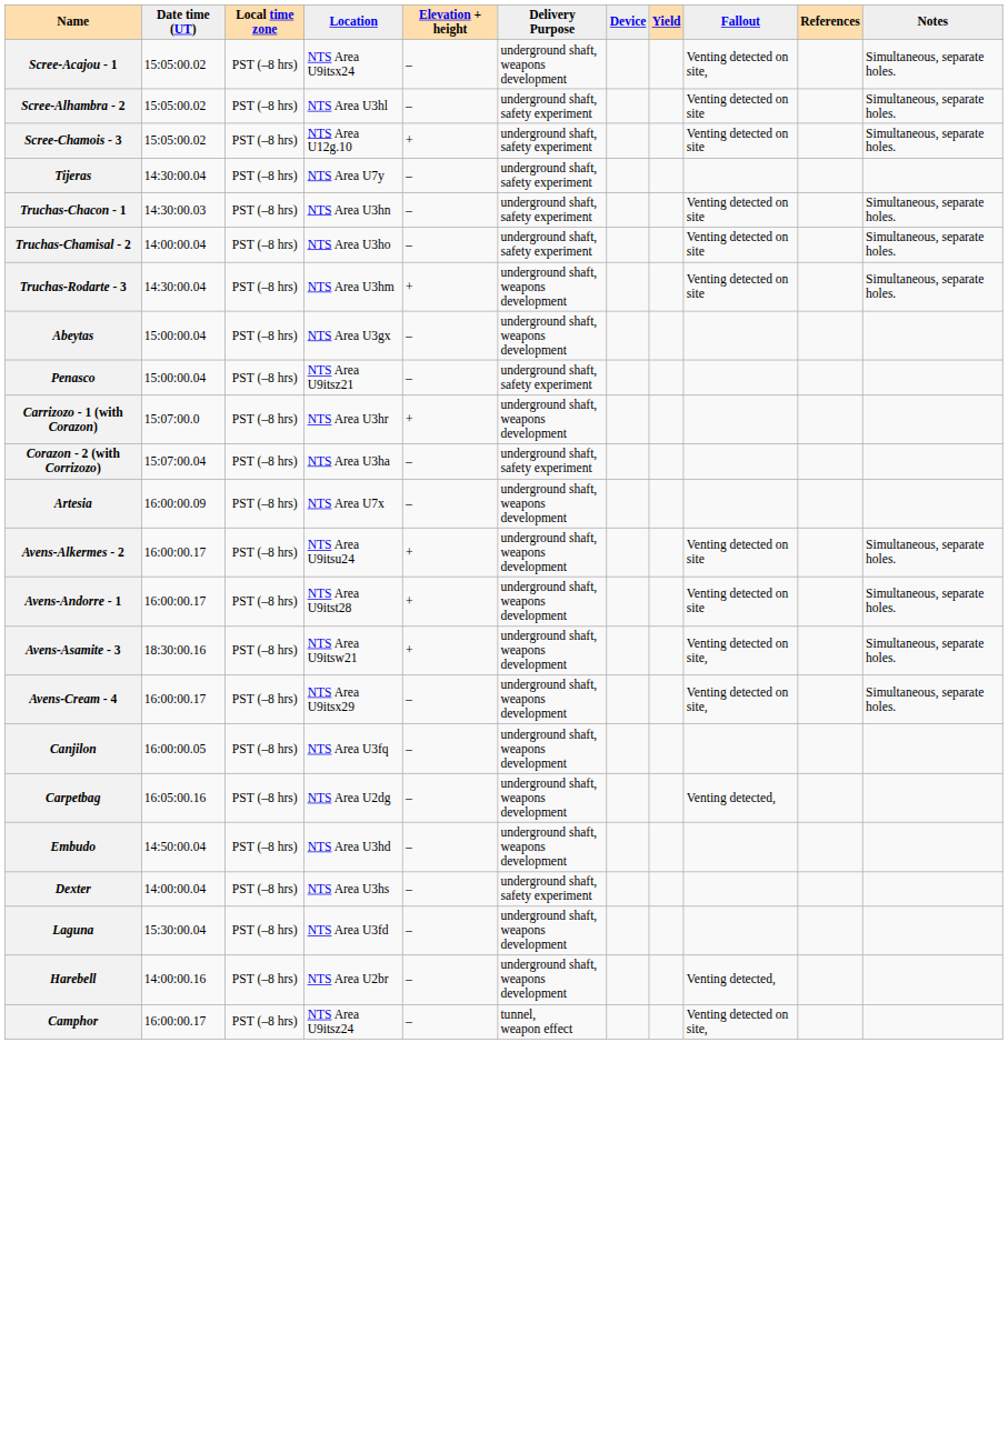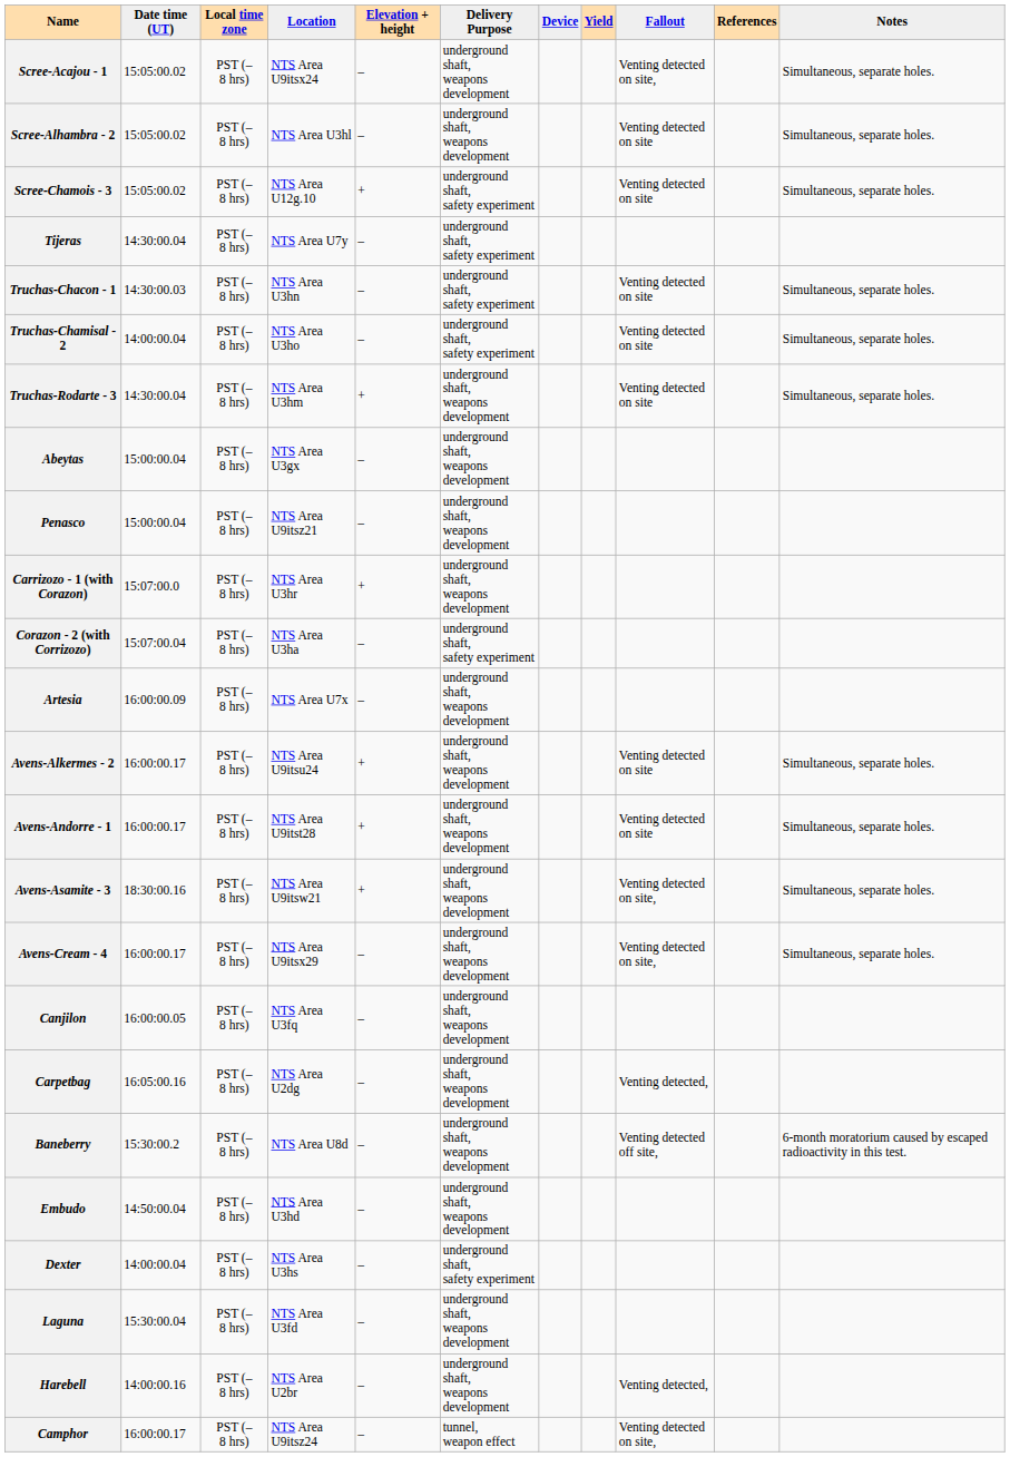Scree-Alhambra - 2 | Delivery Purpose: underground shaft, safety experiment -> underground shaft, weapons development
Penasco | Delivery Purpose: underground shaft, safety experiment -> underground shaft, weapons development
+ row: Baneberry | 15:30:00.2 | PST (–8 hrs) | NTS Area U8d | – | underground shaft, weapons development | Venting detected off site, | 6-month moratorium caused by escaped radioactivity in this test.
